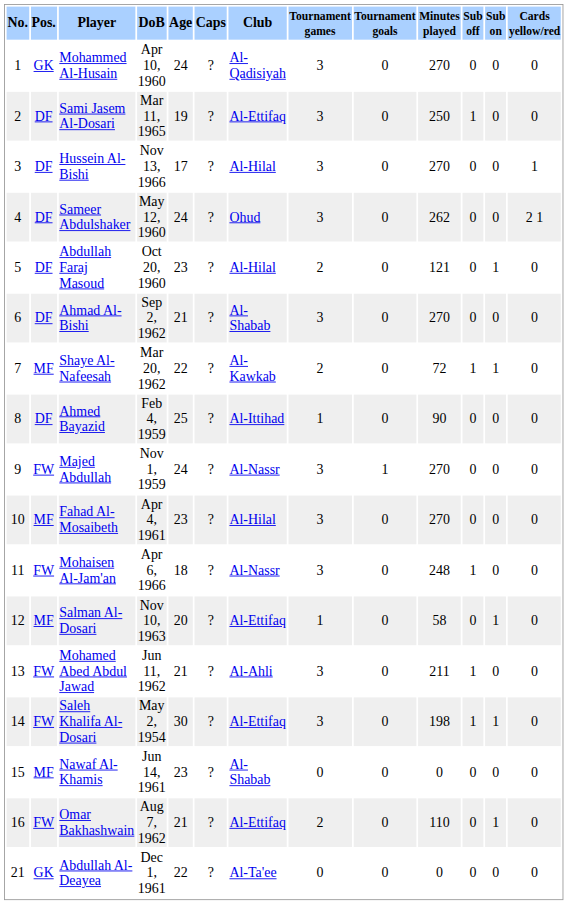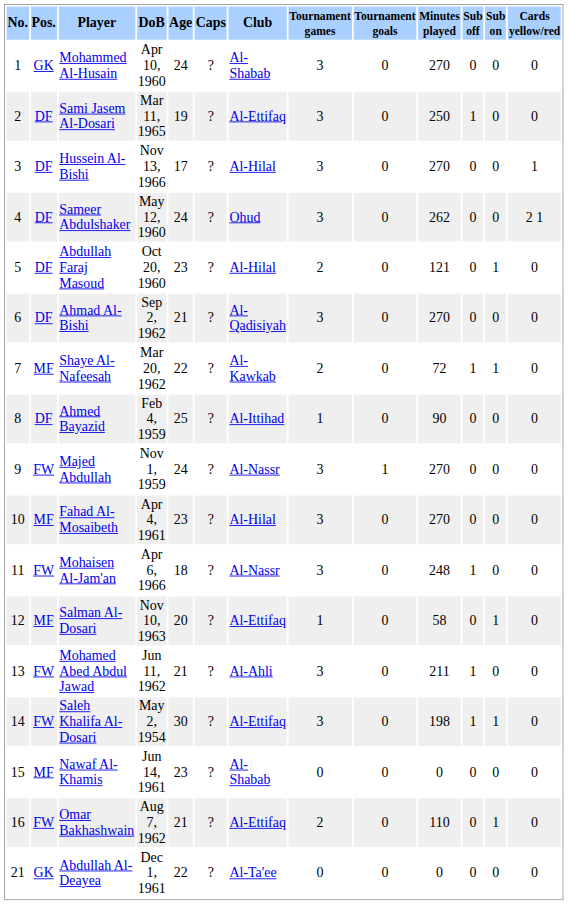Mohammed Al-Husain | Club: Al-Qadisiyah -> Al-Shabab
Ahmad Al-Bishi | Club: Al-Shabab -> Al-Qadisiyah
